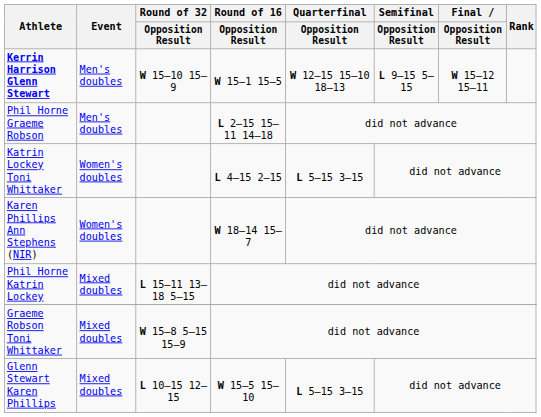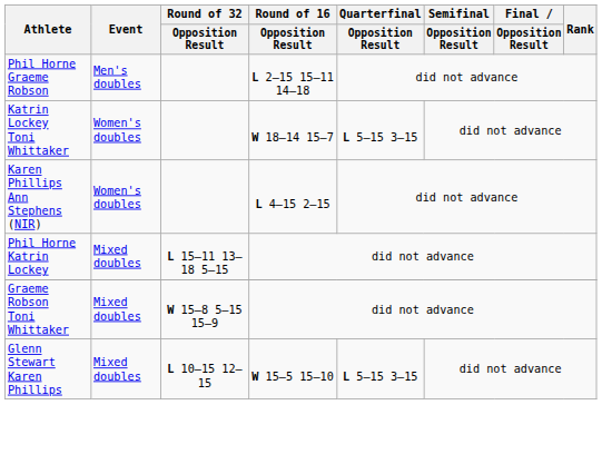- row: Kerrin Harrison Glenn Stewart | Men's doubles | W 15–10 15–9 | W 15–1 15–5 | W 12–15 15–10 18–13 | L 9–15 5–15 | W 15–12 15–11
Katrin Lockey Toni Whittaker | Round of 16 / Opposition Result: L 4–15 2–15 -> W 18–14 15–7
Karen Phillips Ann Stephens (NIR) | Round of 16 / Opposition Result: W 18–14 15–7 -> L 4–15 2–15
